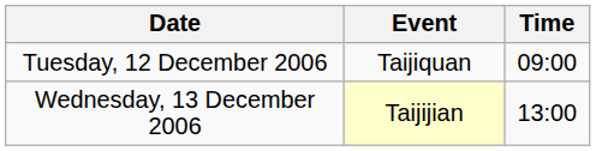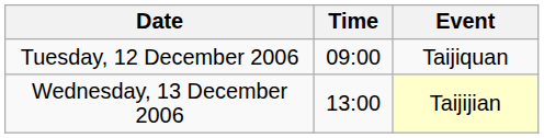columns swapped: Time <-> Event
